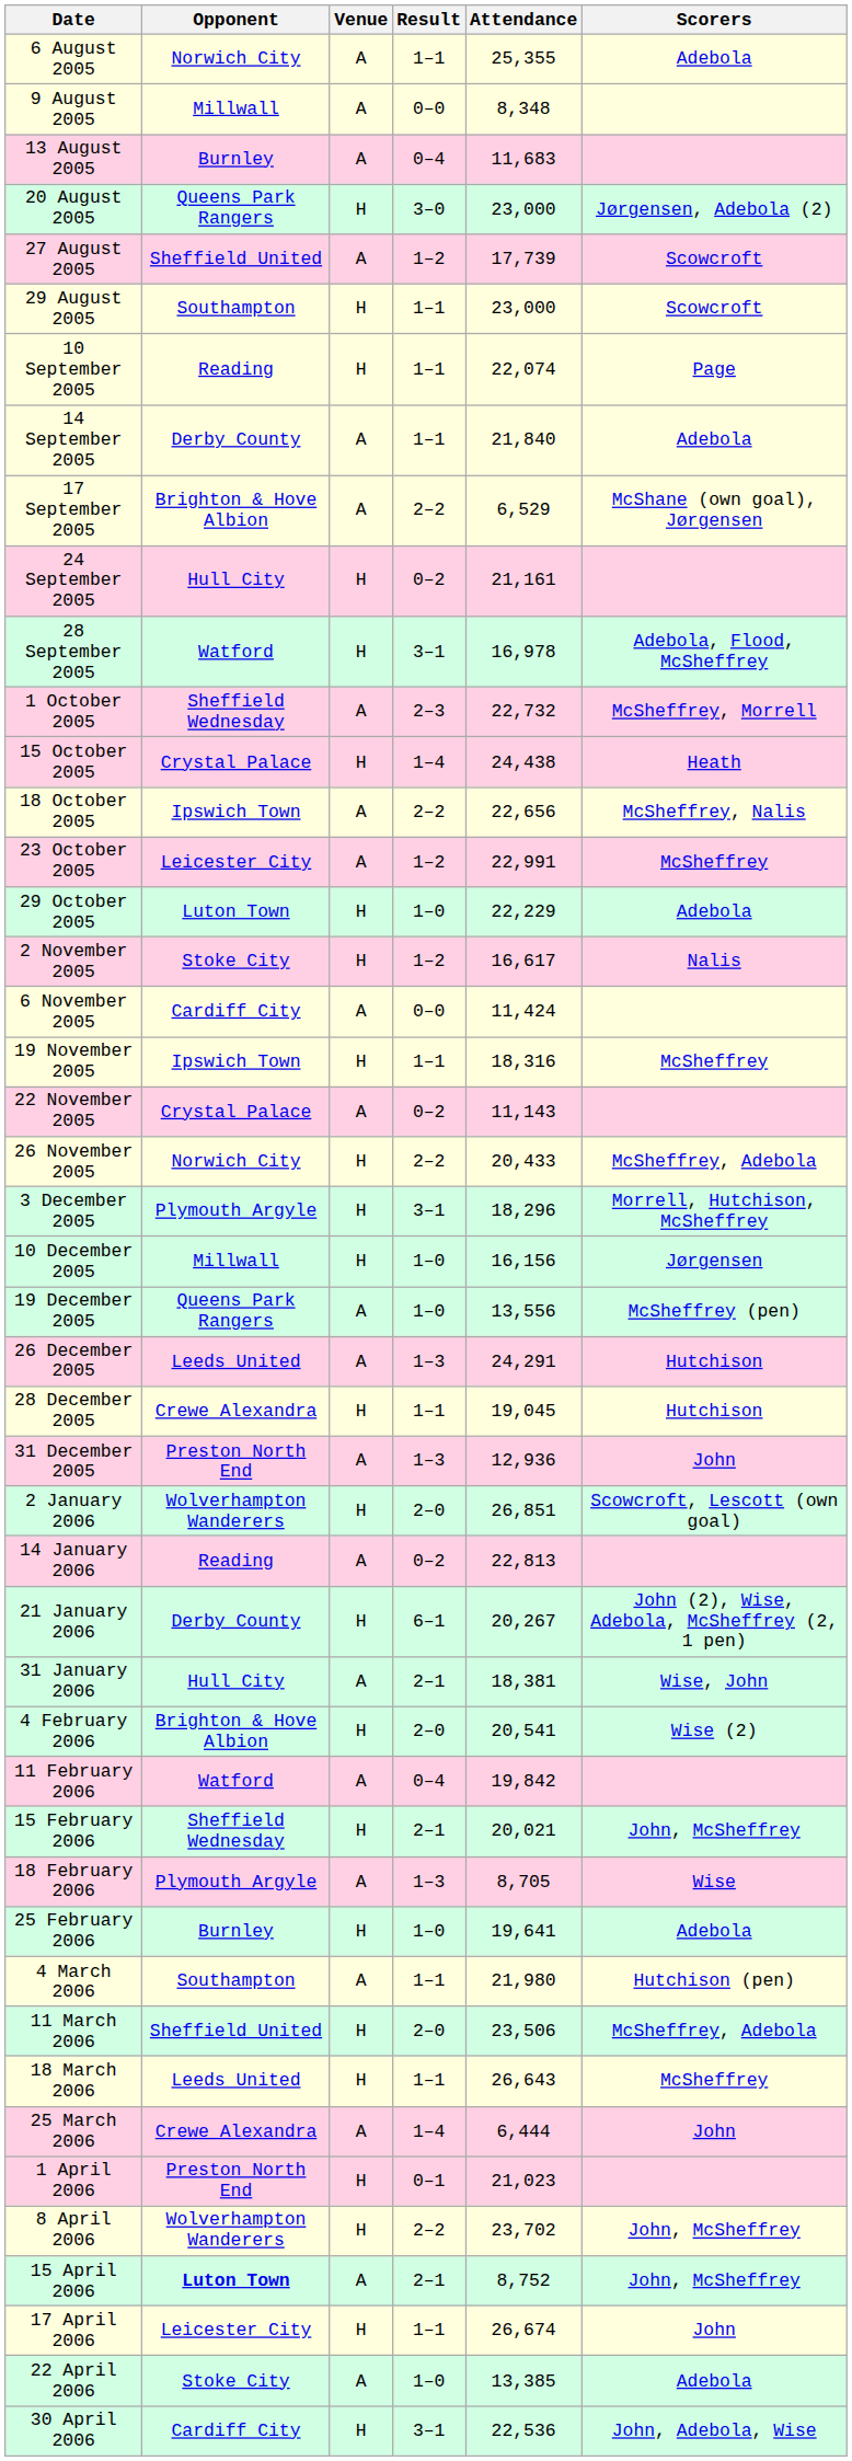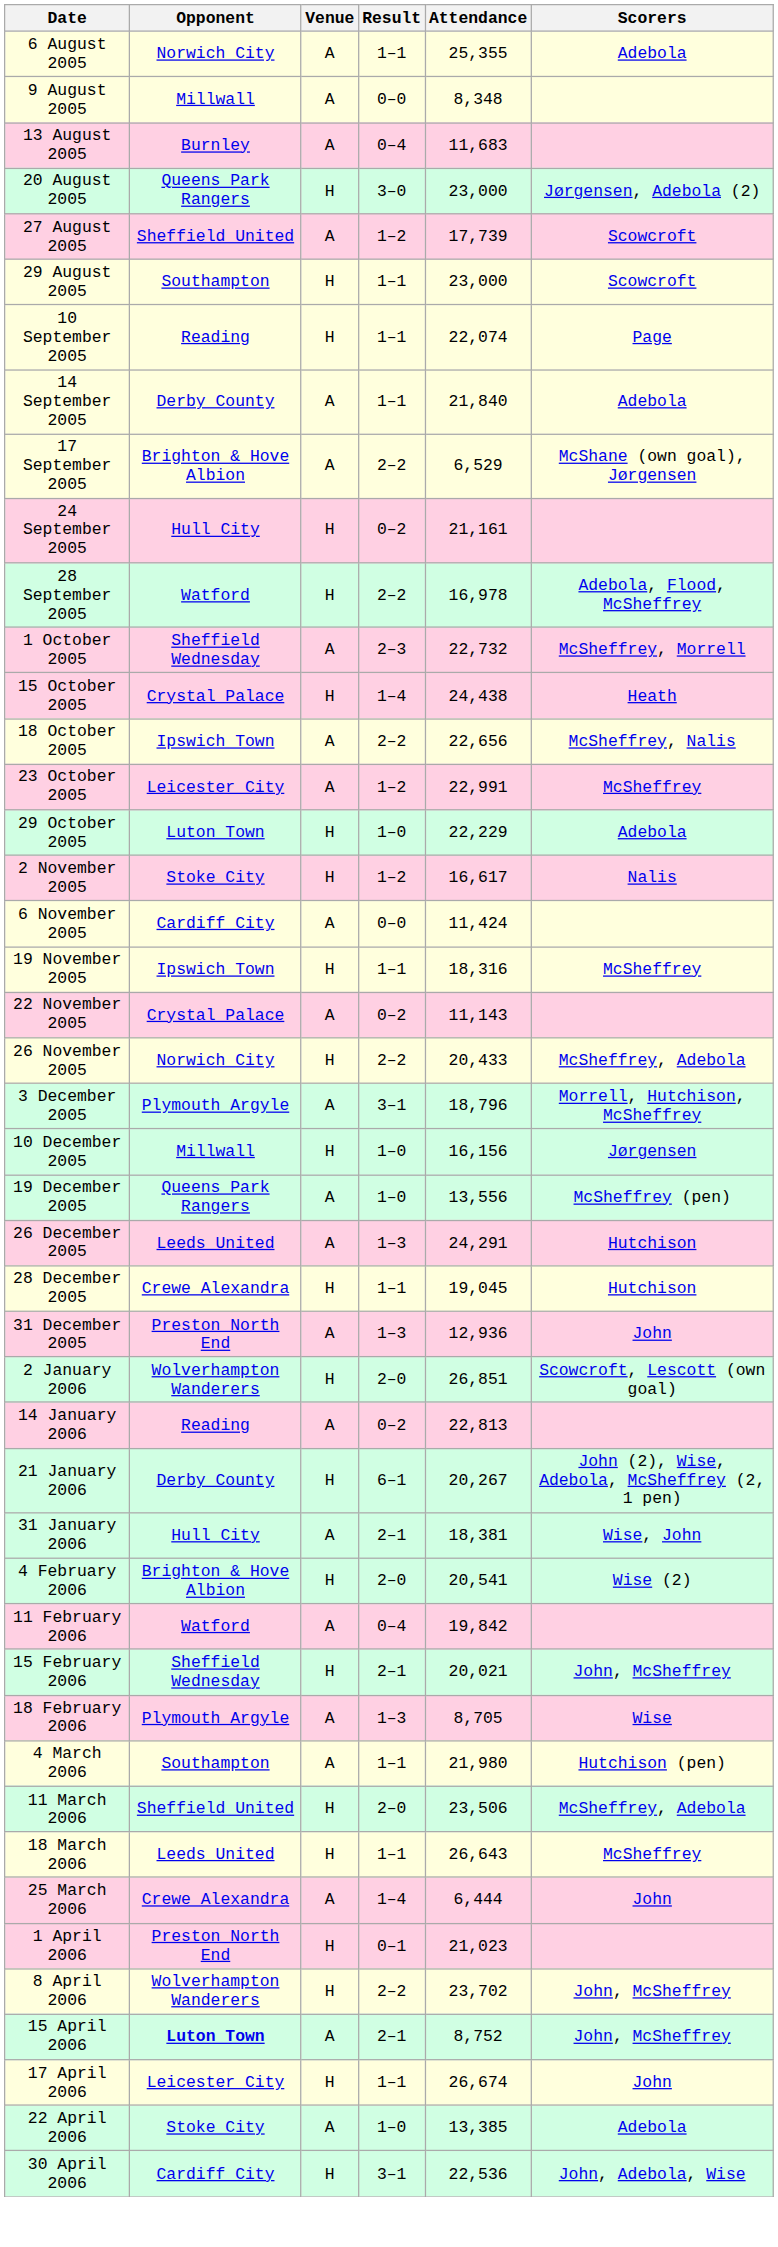28 September 2005 | Result: 3–1 -> 2–2
3 December 2005 | Venue: H -> A
3 December 2005 | Attendance: 18,296 -> 18,796
- row: 25 February 2006 | Burnley | H | 1–0 | 19,641 | Adebola
